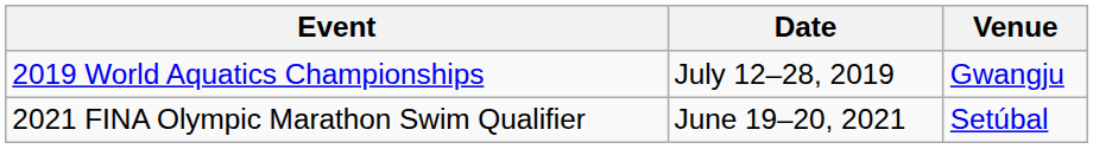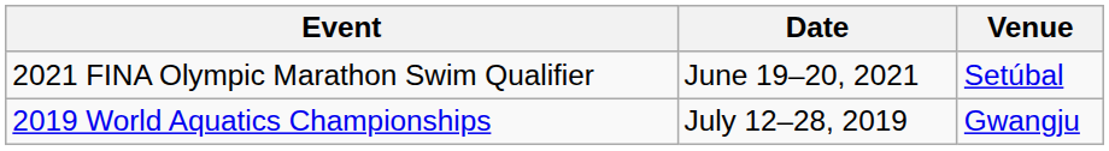rows swapped: 2019 World Aquatics Championships <-> 2021 FINA Olympic Marathon Swim Qualifier
